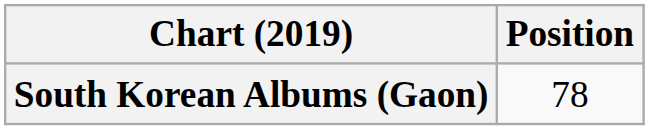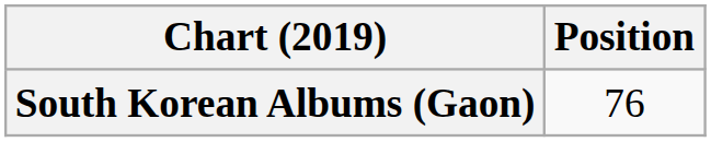South Korean Albums (Gaon) | Position: 78 -> 76
